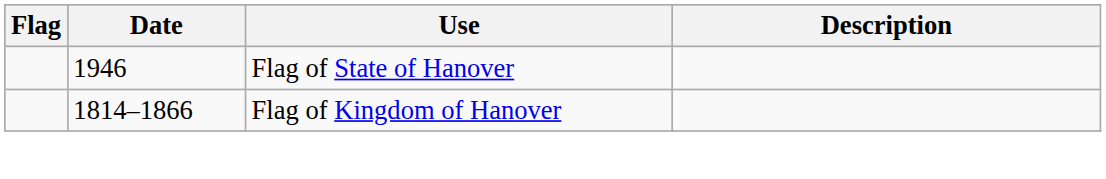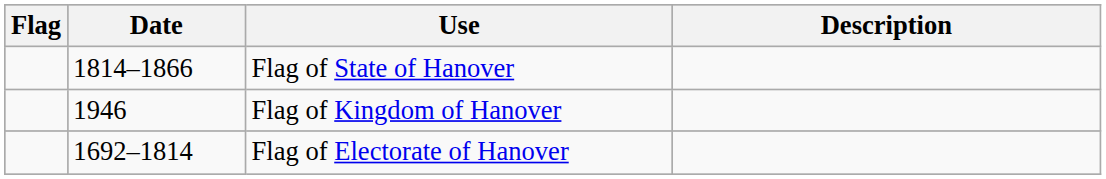Flag of State of Hanover | Date: 1946 -> 1814–1866
Flag of Kingdom of Hanover | Date: 1814–1866 -> 1946
+ row: 1692–1814 | Flag of Electorate of Hanover
